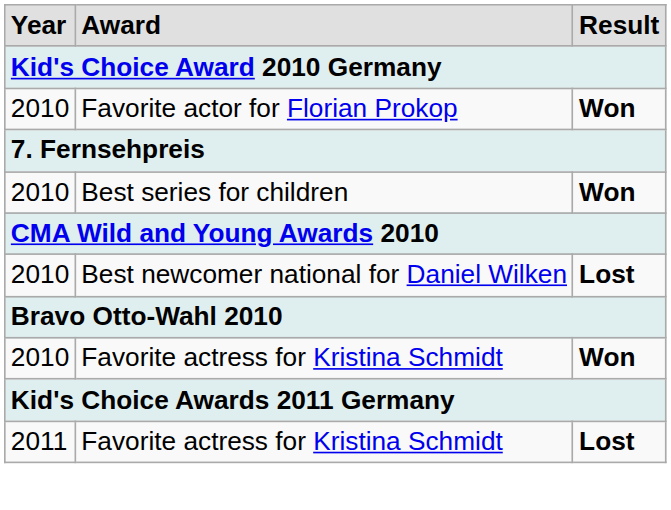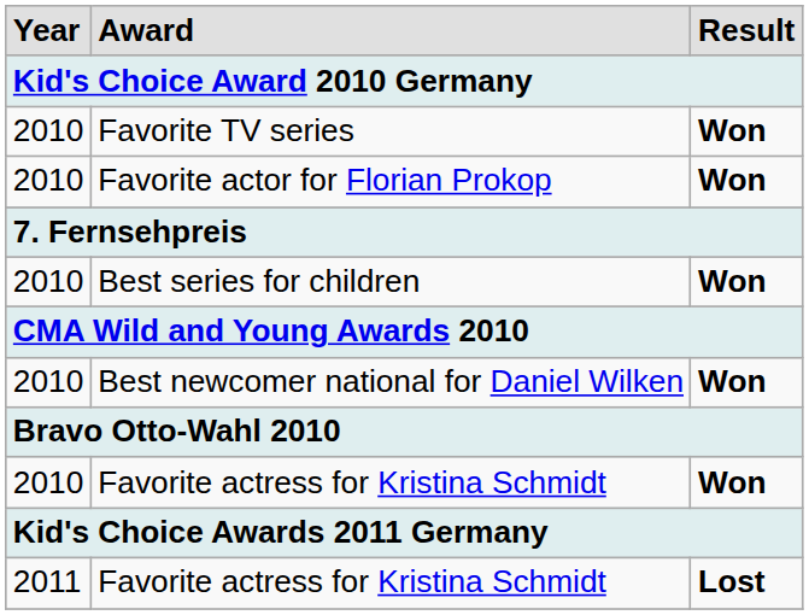+ row: 2010 | Favorite TV series | Won
Best newcomer national for Daniel Wilken | Result: Lost -> Won
